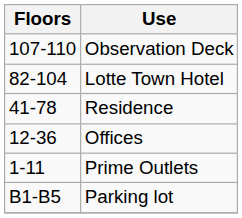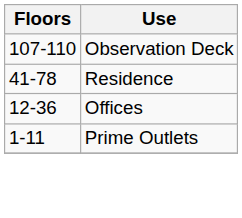- row: 82-104 | Lotte Town Hotel
- row: B1-B5 | Parking lot
